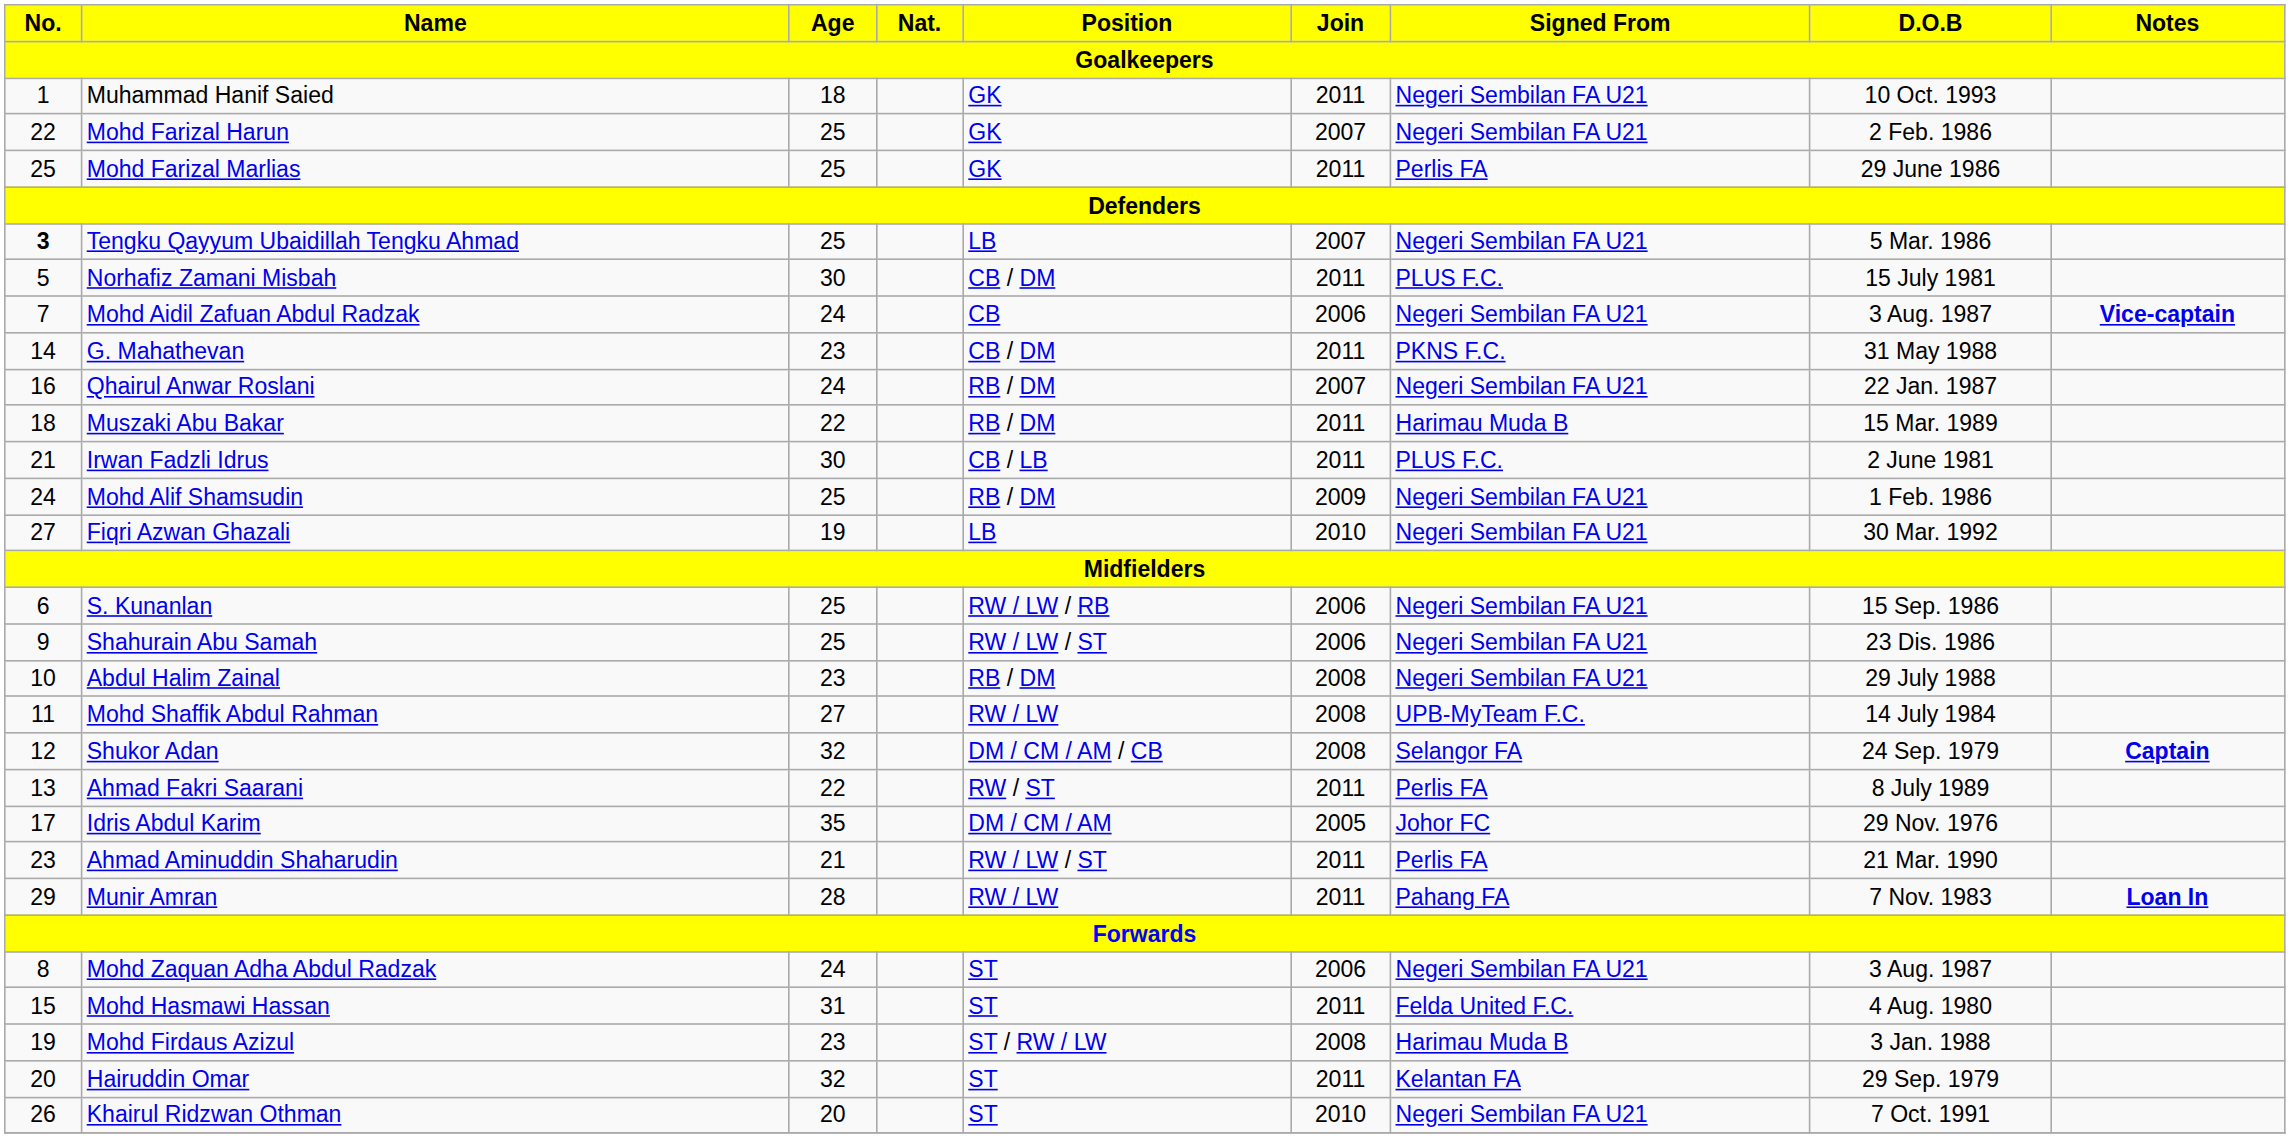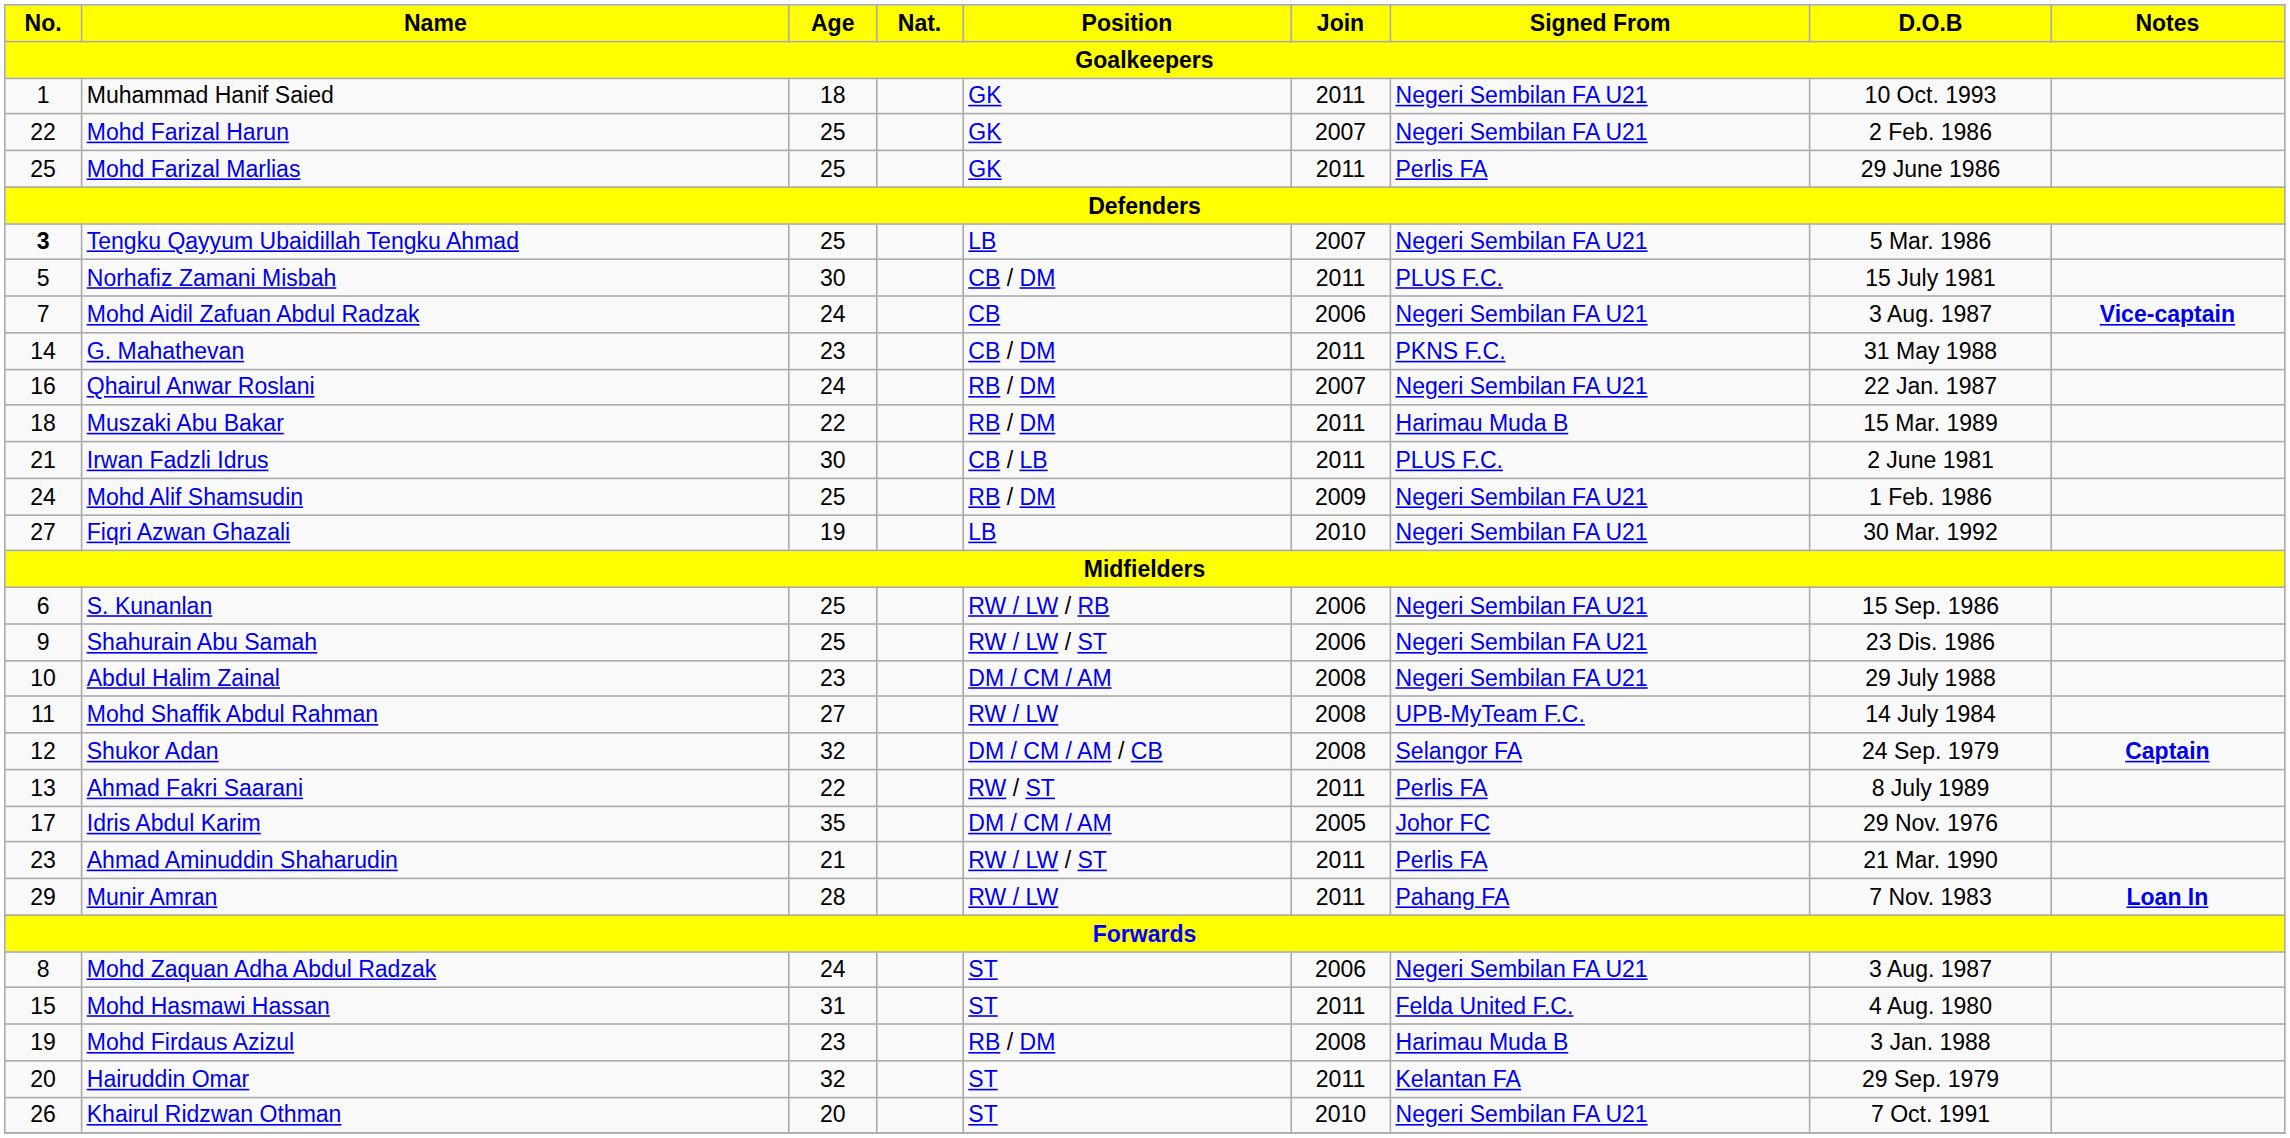Abdul Halim Zainal | Position: RB / DM -> DM / CM / AM
Mohd Firdaus Azizul | Position: ST / RW / LW -> RB / DM
